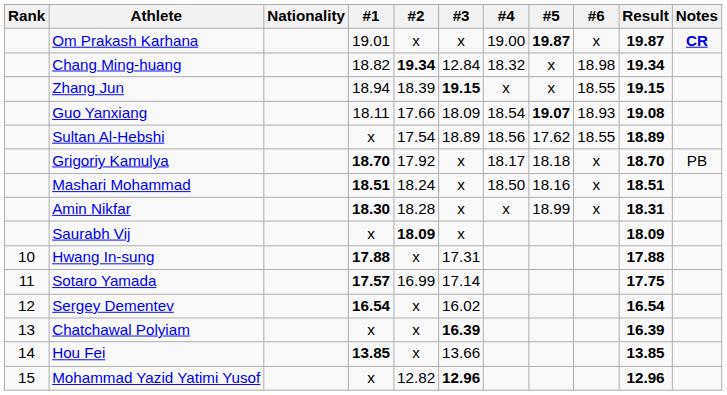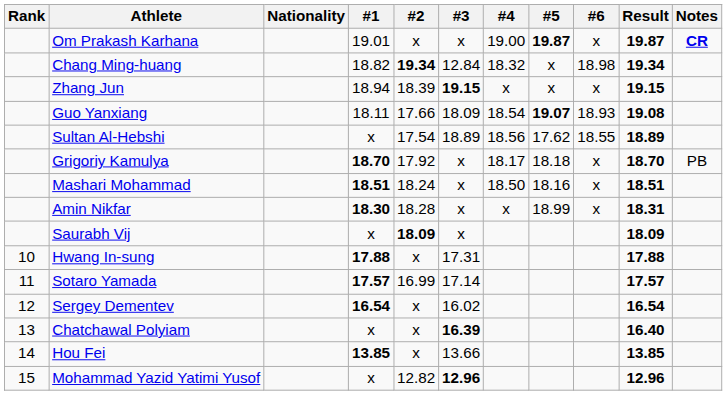Zhang Jun | #6: 18.55 -> x
Sotaro Yamada | Result: 17.75 -> 17.57
Chatchawal Polyiam | Result: 16.39 -> 16.40
